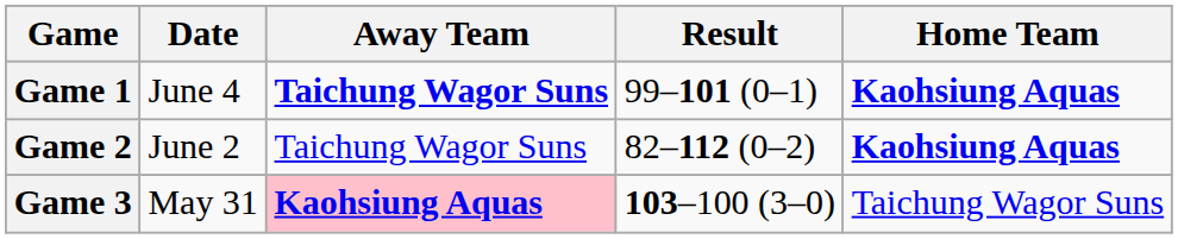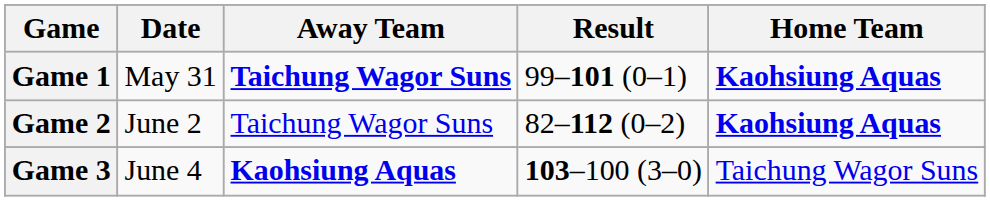Game 1 | Date: June 4 -> May 31
Game 3 | Date: May 31 -> June 4
Game 3 | Away Team: pink background -> no background
